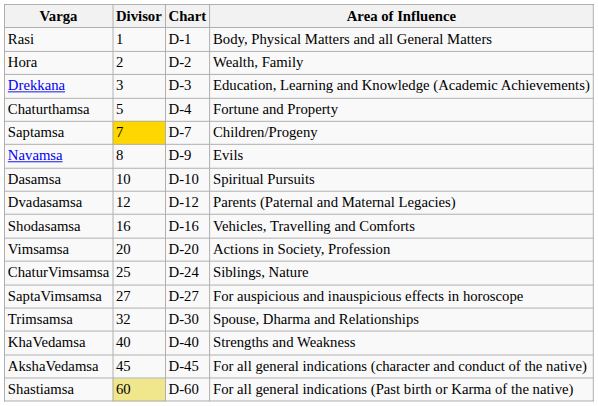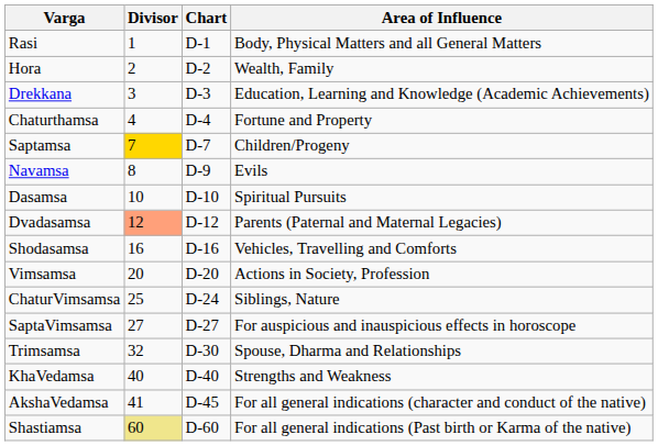Chaturthamsa | Divisor: 5 -> 4
Dvadasamsa | Divisor: no background -> lightsalmon background
AkshaVedamsa | Divisor: 45 -> 41
